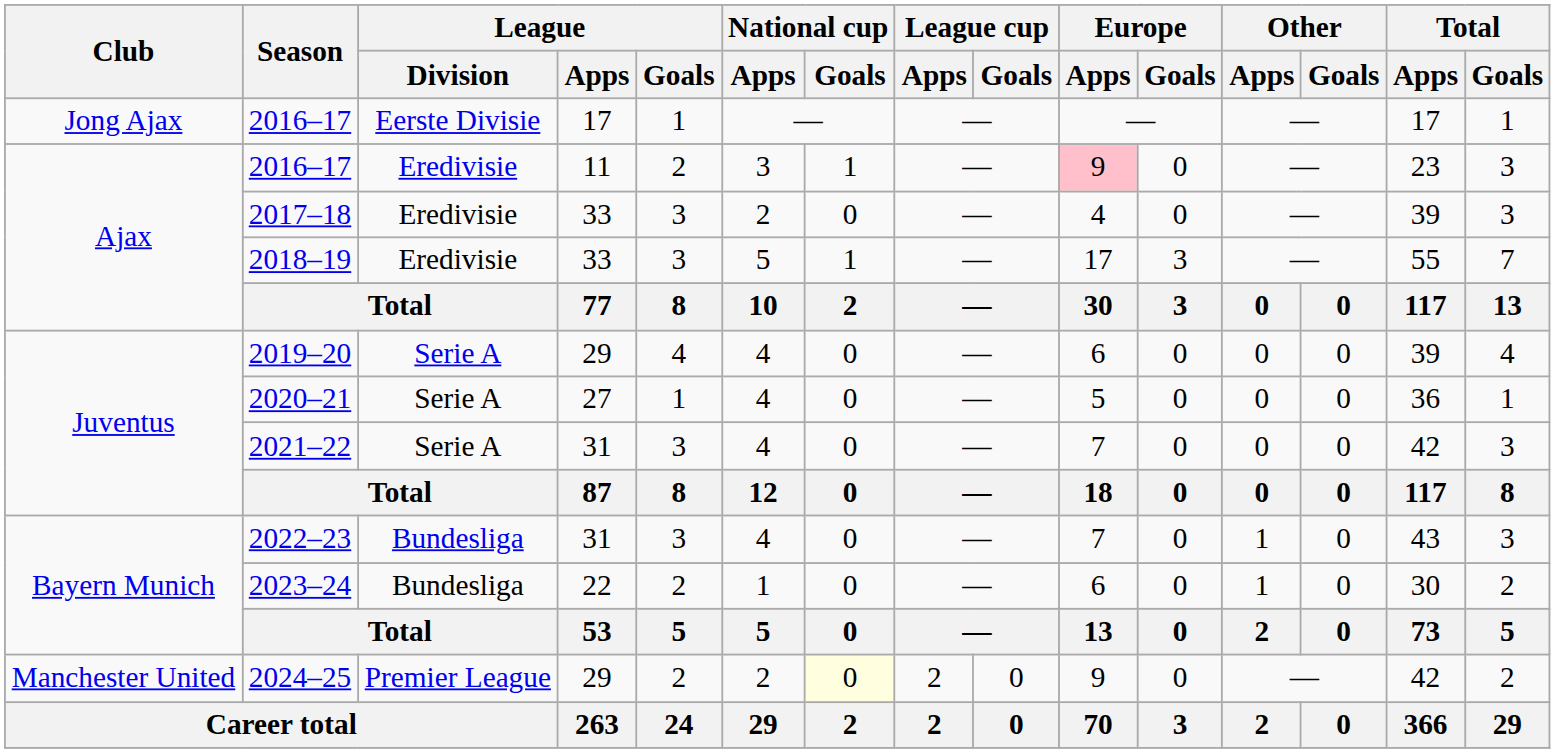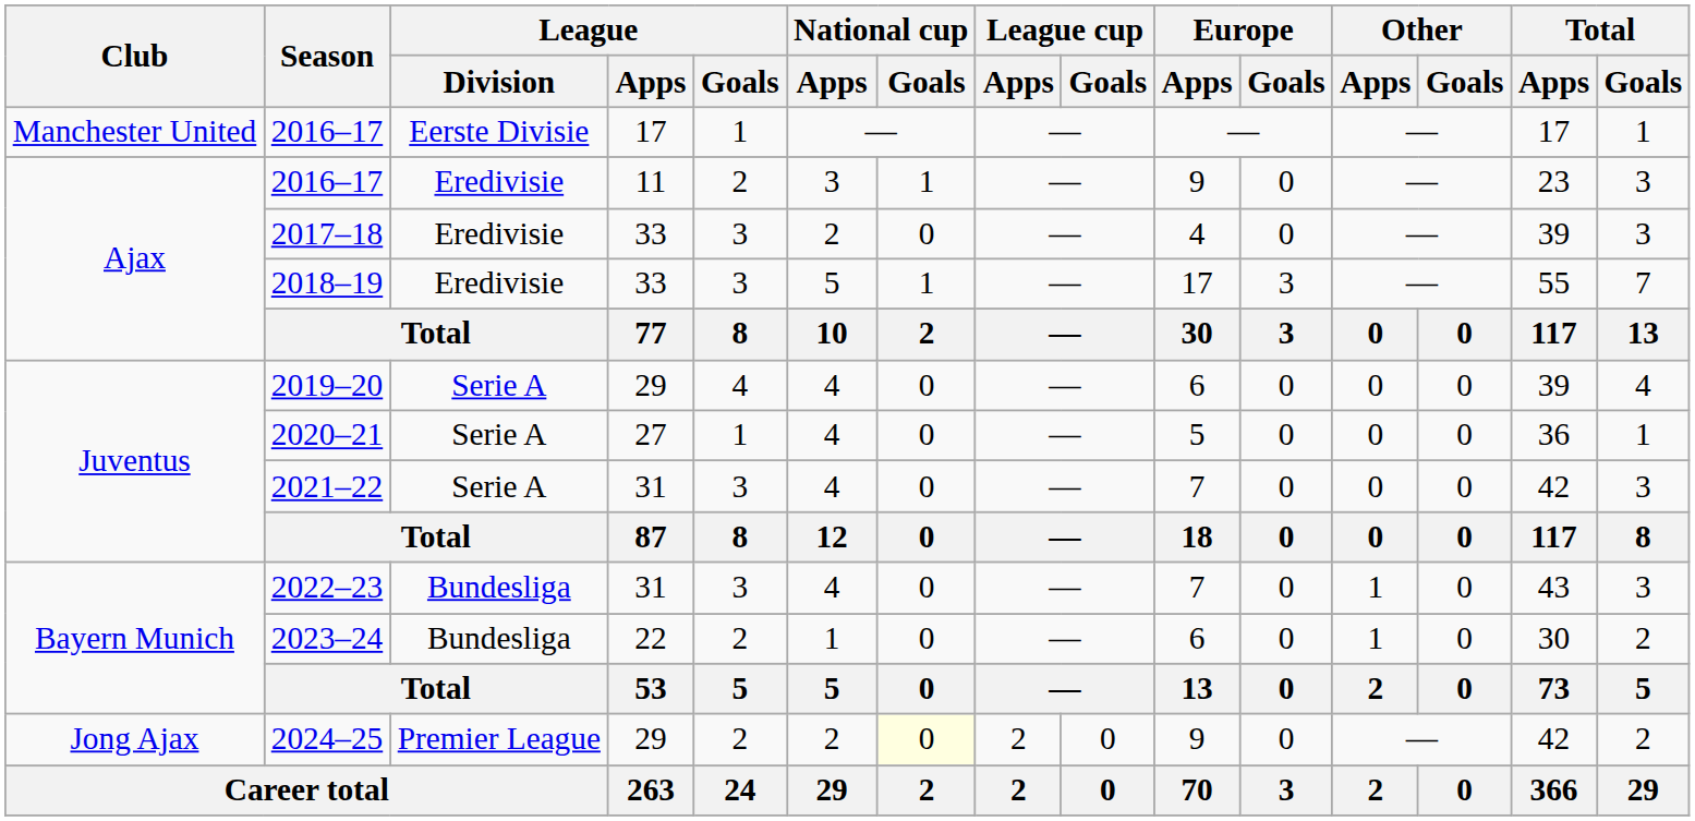2016–17 / 17 | Club: Jong Ajax -> Manchester United
2016–17 / 11 | Europe / Apps: pink background -> no background
2024–25 | Club: Manchester United -> Jong Ajax
